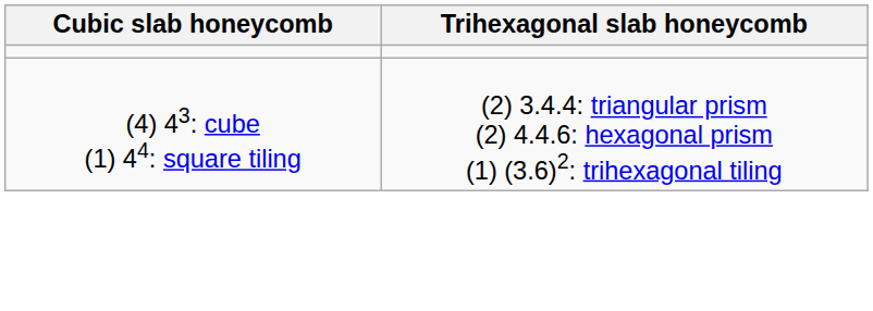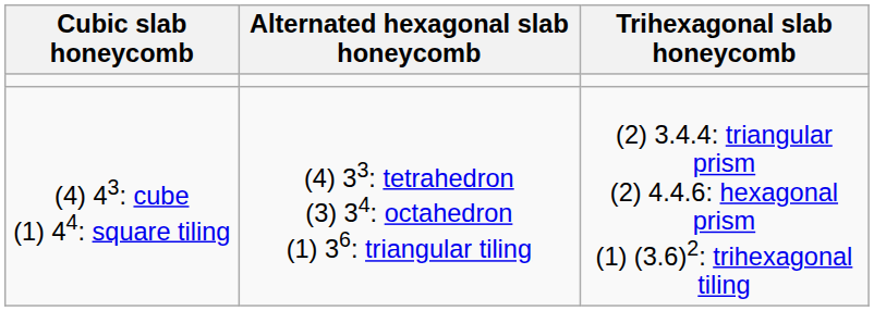+ column: Alternated hexagonal slab honeycomb | (4) 33: tetrahedron (3) 34: octahedron (1) 36: triangular tiling
